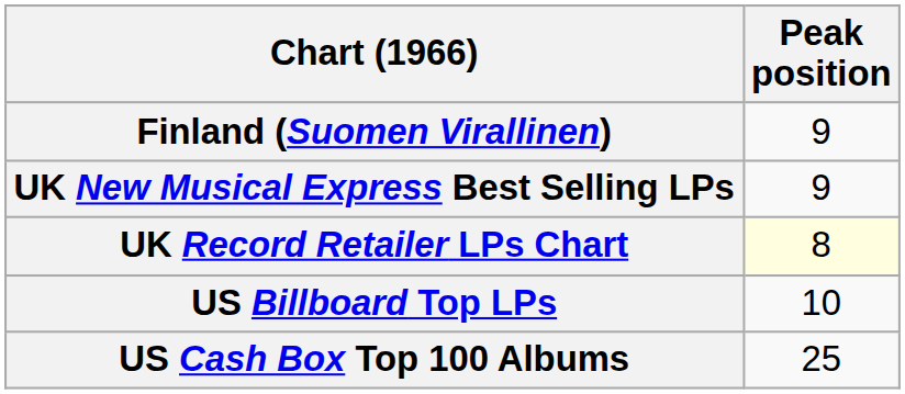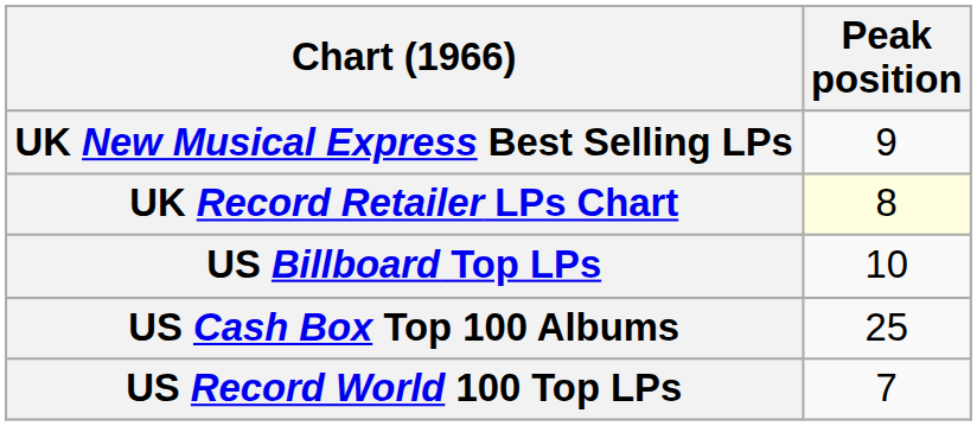- row: Finland (Suomen Virallinen) | 9
+ row: US Record World 100 Top LPs | 7
